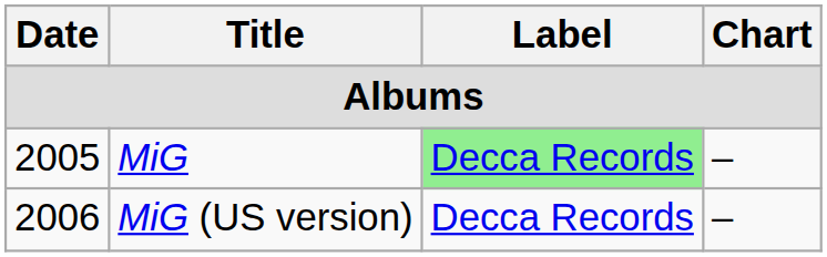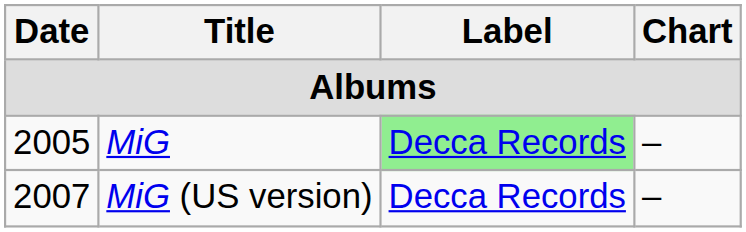MiG (US version) | Date: 2006 -> 2007
